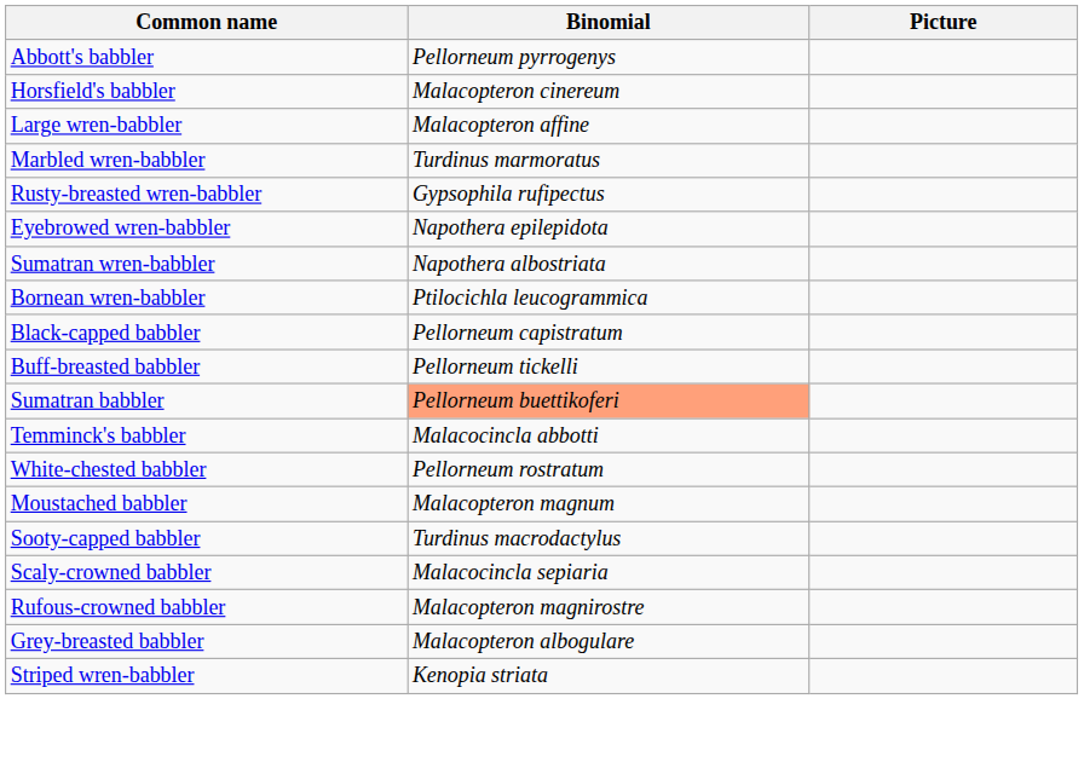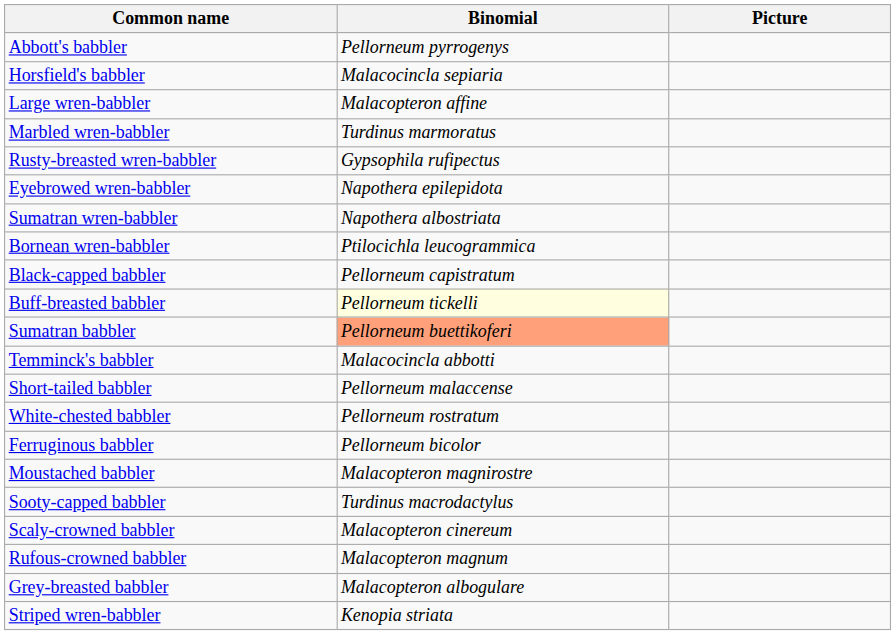Horsfield's babbler | Binomial: Malacopteron cinereum -> Malacocincla sepiaria
Buff-breasted babbler | Binomial: no background -> lightyellow background
+ row: Short-tailed babbler | Pellorneum malaccense
+ row: Ferruginous babbler | Pellorneum bicolor
Moustached babbler | Binomial: Malacopteron magnum -> Malacopteron magnirostre
Scaly-crowned babbler | Binomial: Malacocincla sepiaria -> Malacopteron cinereum
Rufous-crowned babbler | Binomial: Malacopteron magnirostre -> Malacopteron magnum
